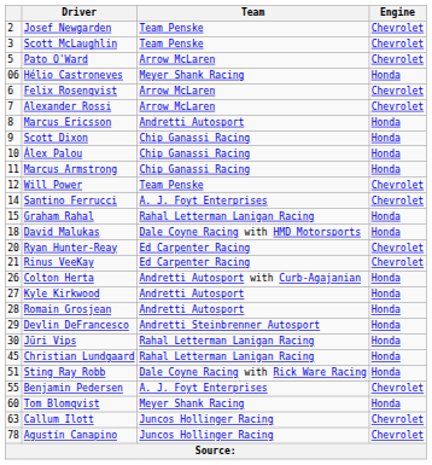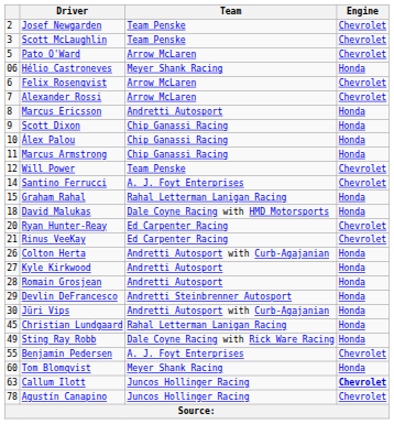Jüri Vips | Team: Rahal Letterman Lanigan Racing -> Andretti Autosport with Curb-Agajanian
Sting Ray Robb | column 1: 51 -> 49
Callum Ilott | Engine: normal -> bold
